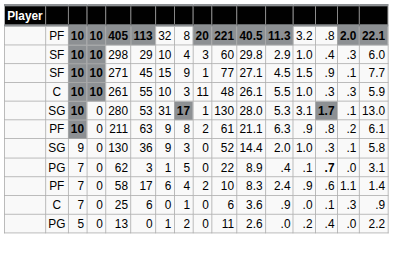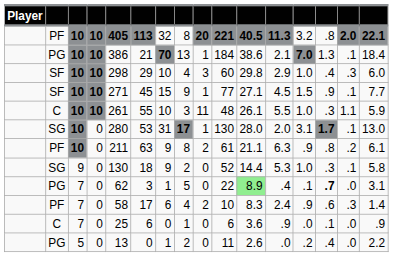+ row: PG | 10 | 10 | 386 | 21 | 70 | 13 | 1 | 184 | 38.6 | 2.1 | 7.0 | 1.3 | .1 | 18.4
C / 10 | column 15: .3 -> 1.1
SG / 10 | column 12: 5.3 -> 2.0
SG / 9 | column 6: 36 -> 18
SG / 9 | column 8: 3 -> 2
SG / 9 | column 12: 2.0 -> 5.3
PG / 7 | column 11: no background -> lightgreen background
PF / 7 | column 15: 1.1 -> .3
C / 7 | column 15: .3 -> .0
